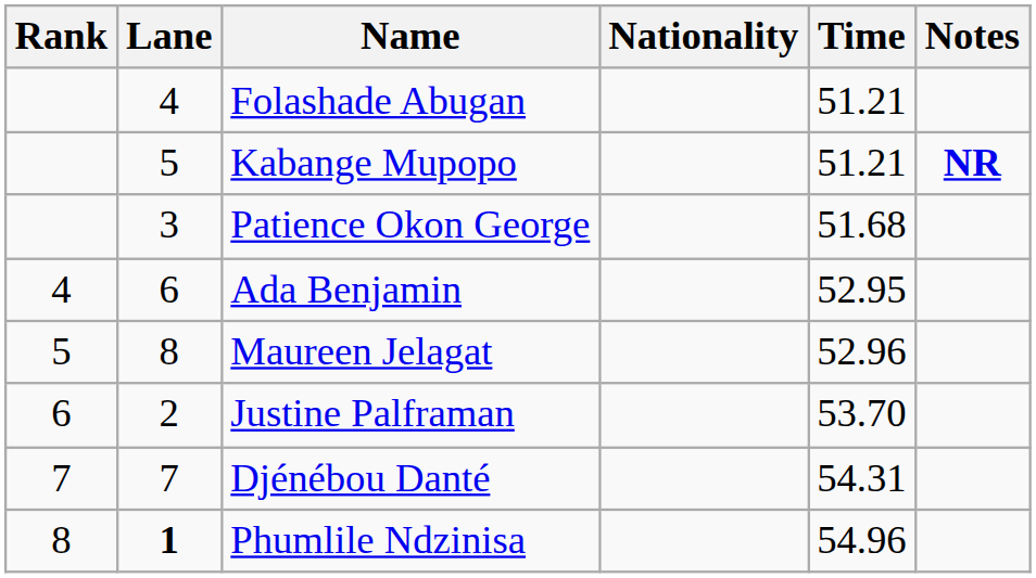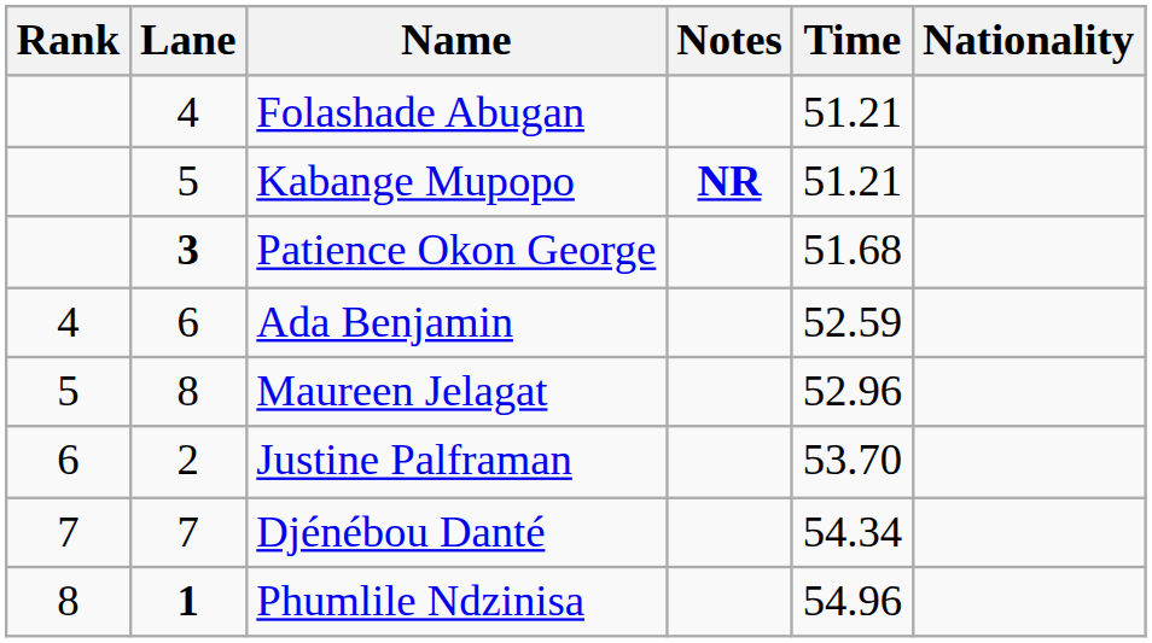columns swapped: Nationality <-> Notes
Patience Okon George | Lane: normal -> bold
Ada Benjamin | Time: 52.95 -> 52.59
Djénébou Danté | Time: 54.31 -> 54.34
